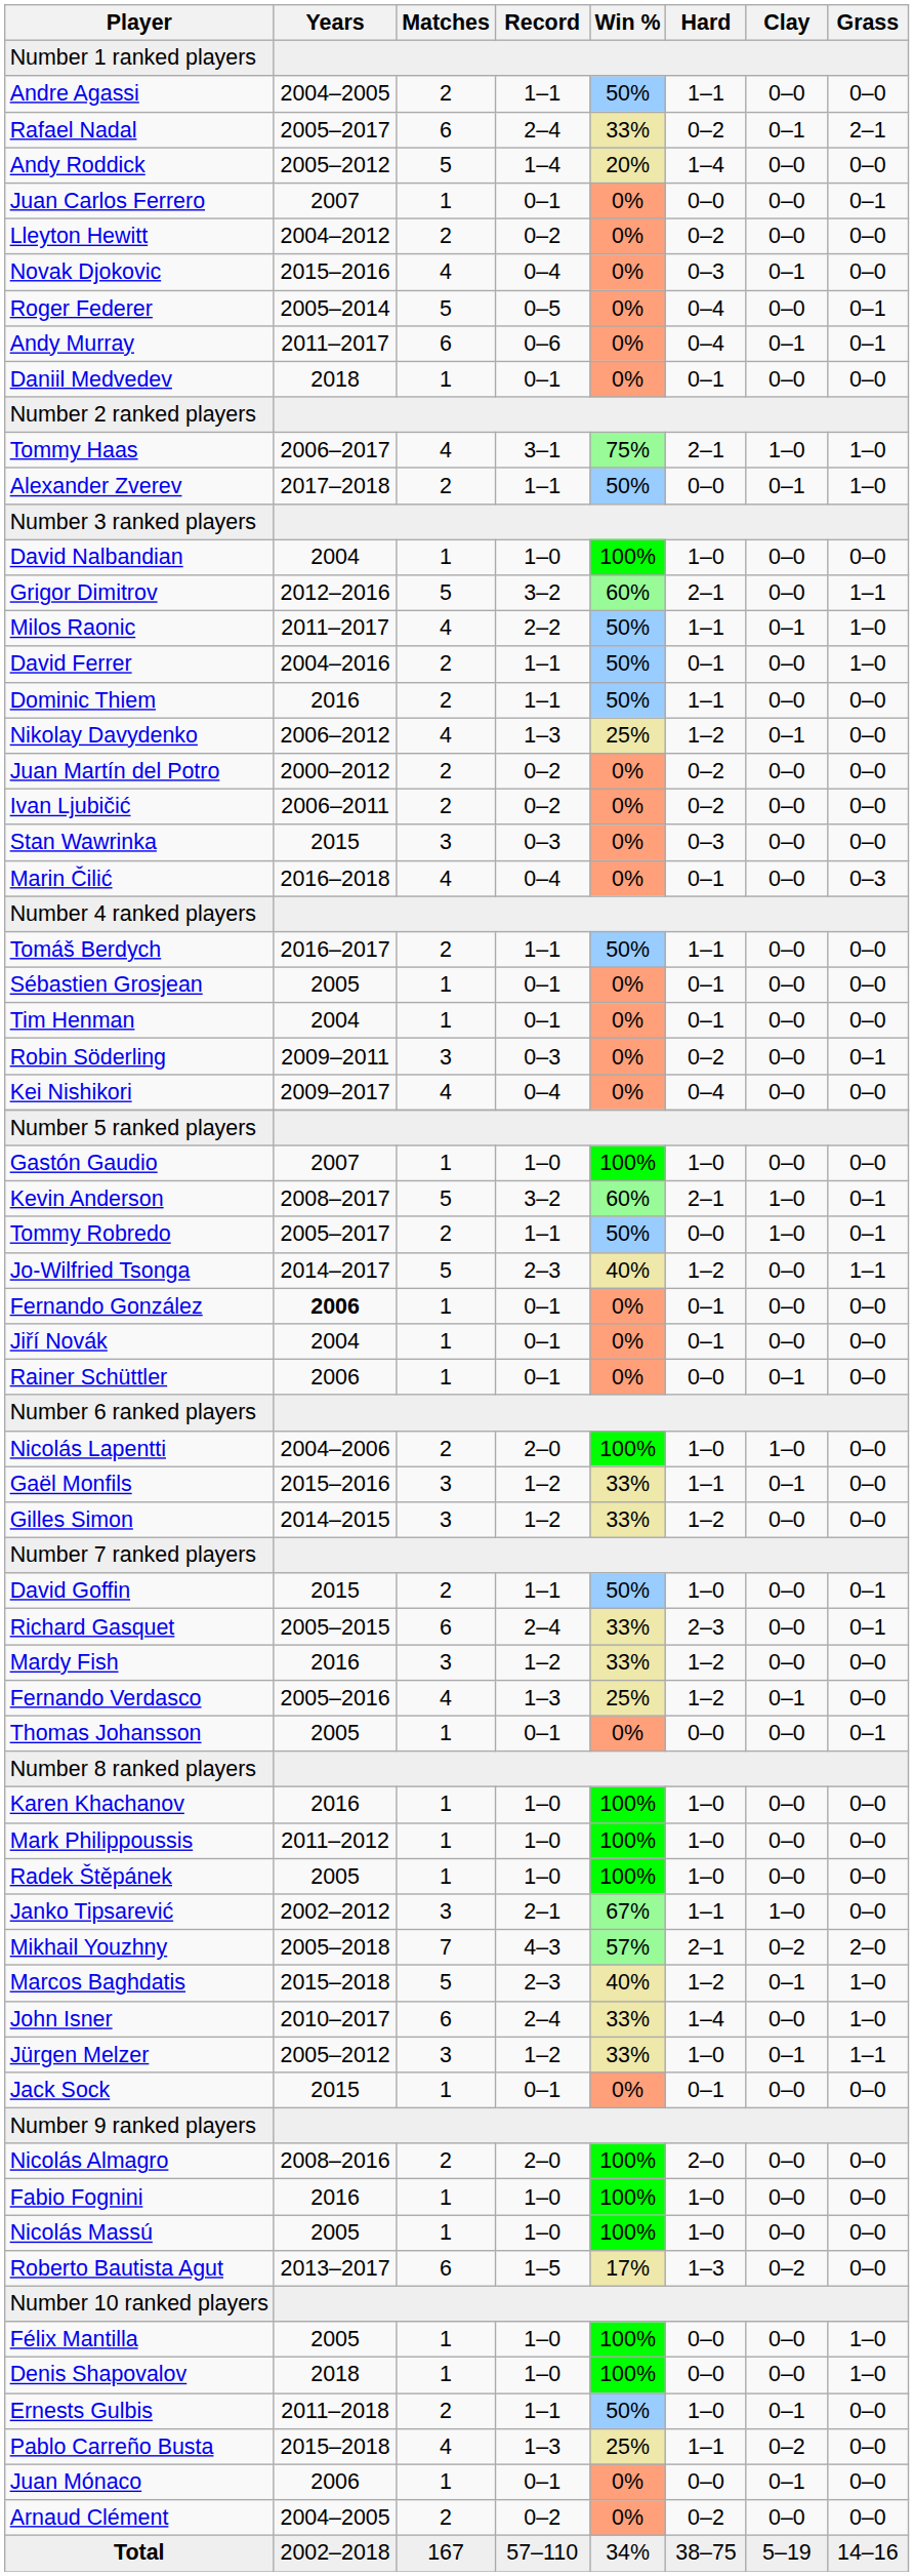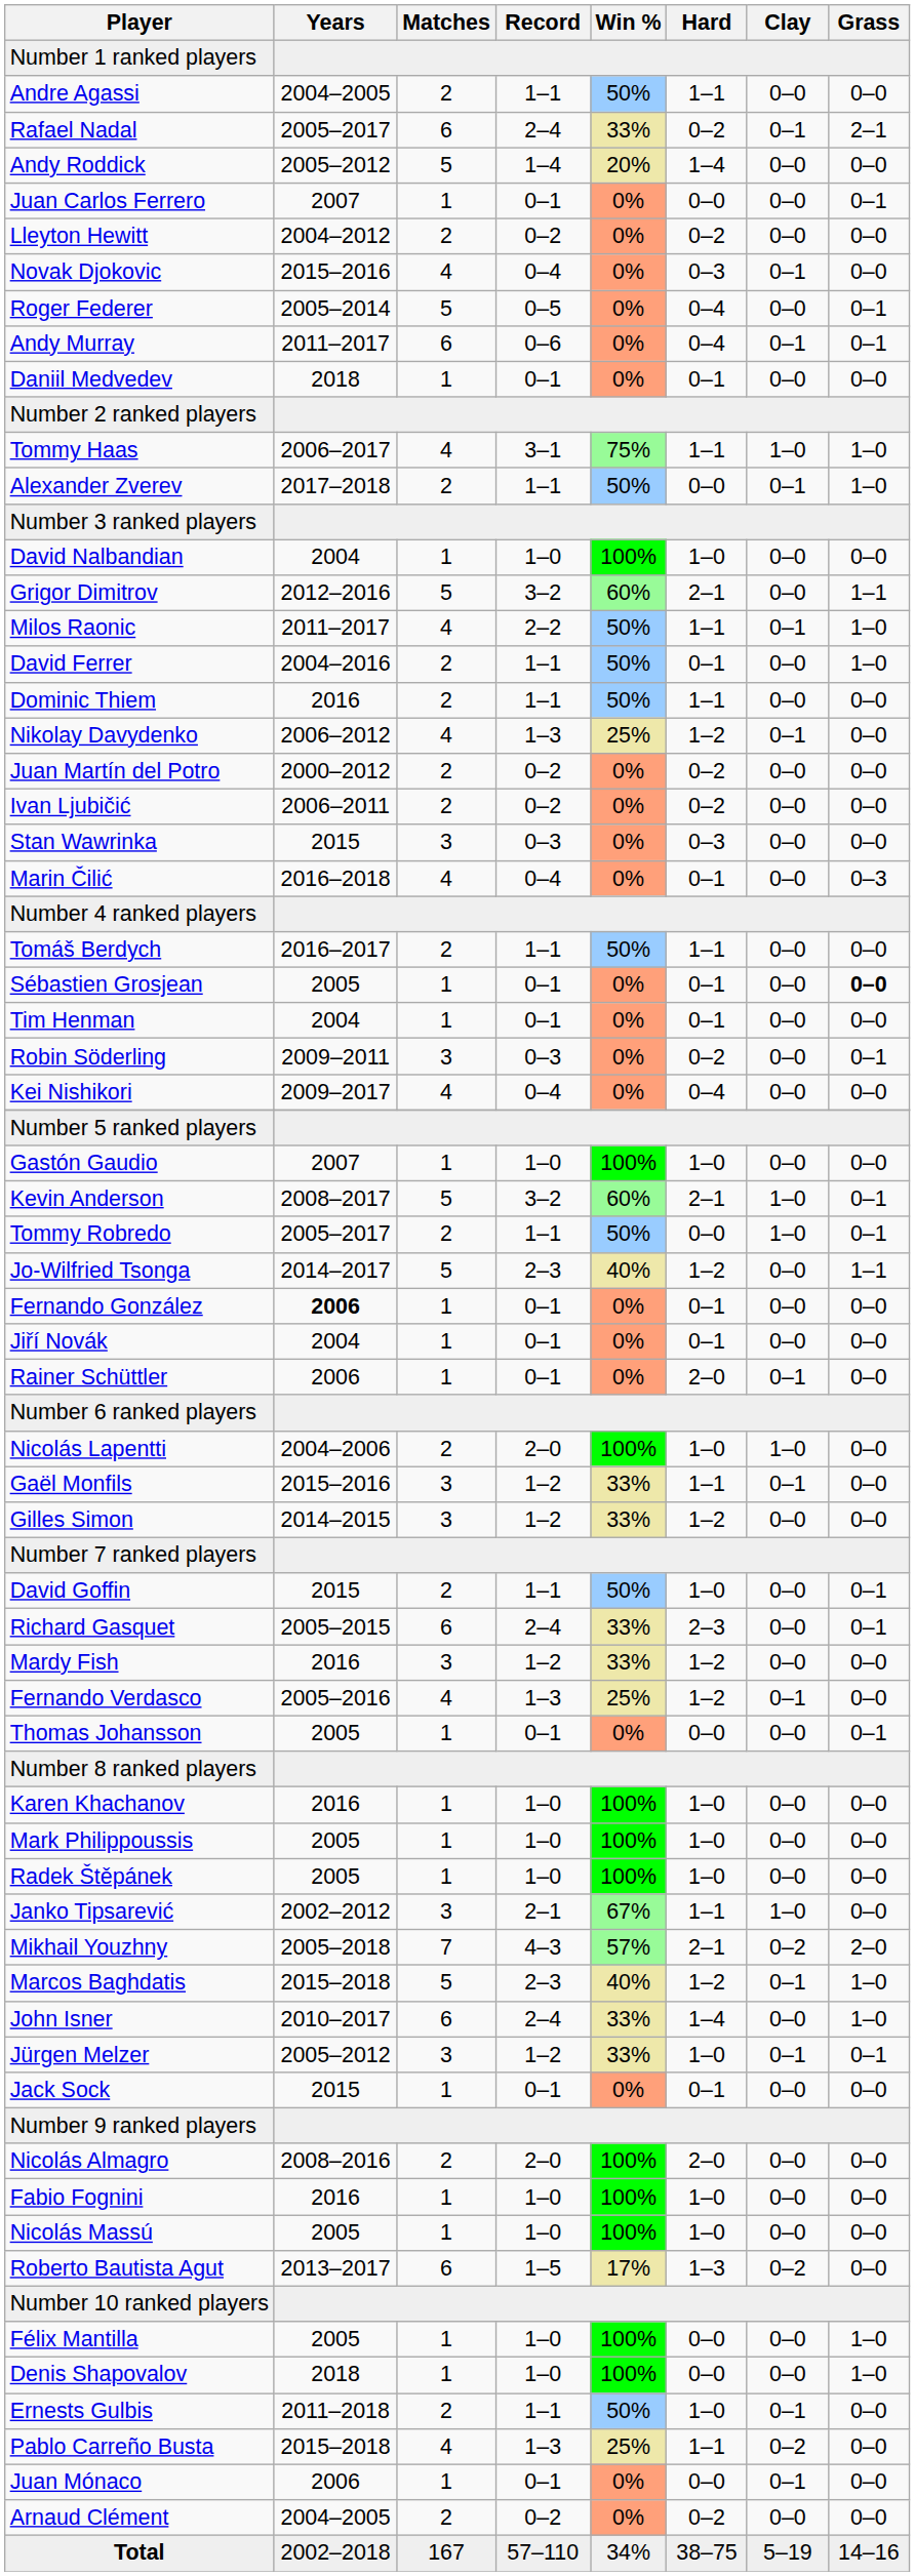Tommy Haas | Hard: 2–1 -> 1–1
Sébastien Grosjean | Grass: normal -> bold
Rainer Schüttler | Hard: 0–0 -> 2–0
Mark Philippoussis | Years: 2011–2012 -> 2005
Jürgen Melzer | Grass: 1–1 -> 0–1
